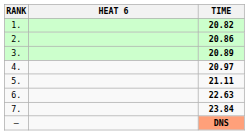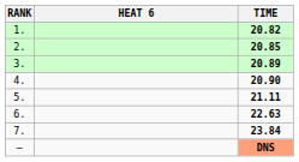2. | TIME: 20.86 -> 20.85
4. | TIME: 20.97 -> 20.90
